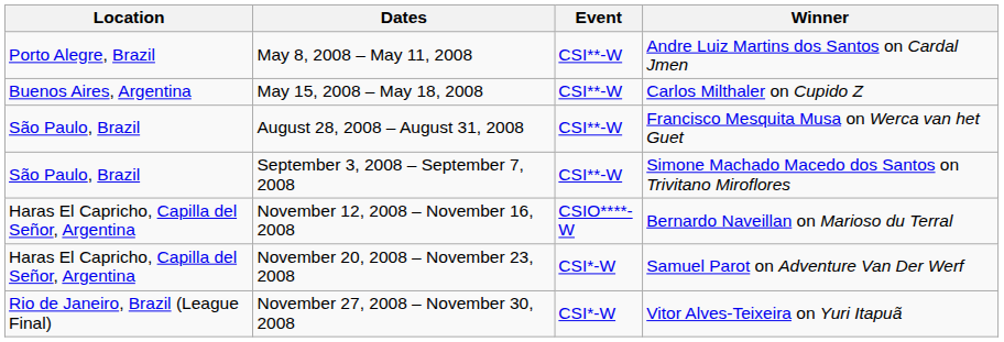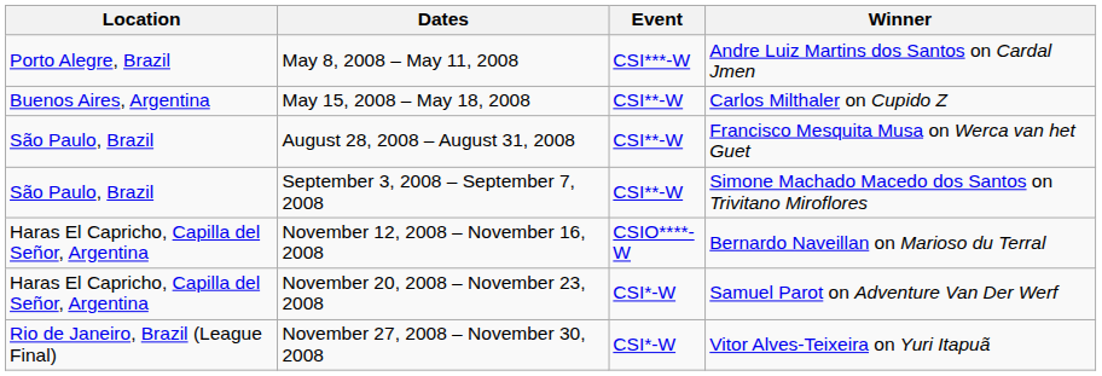May 8, 2008 – May 11, 2008 | Event: CSI**-W -> CSI***-W
